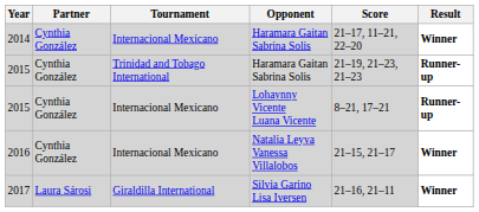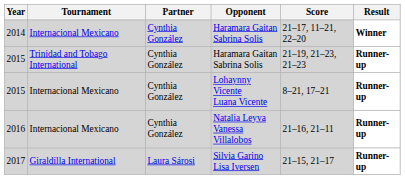columns swapped: Tournament <-> Partner
2016 | Score: 21–15, 21–17 -> 21–16, 21–11
2016 | Result: Winner -> Runner-up
2017 | Score: 21–16, 21–11 -> 21–15, 21–17
2017 | Result: Winner -> Runner-up
